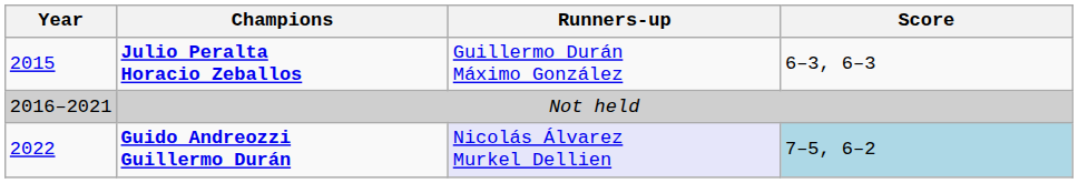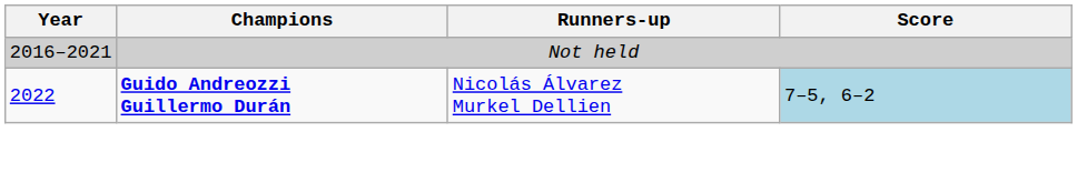- row: 2015 | Julio Peralta Horacio Zeballos | Guillermo Durán Máximo González | 6–3, 6–3
Guido Andreozzi Guillermo Durán | Runners-up: lavender background -> no background
